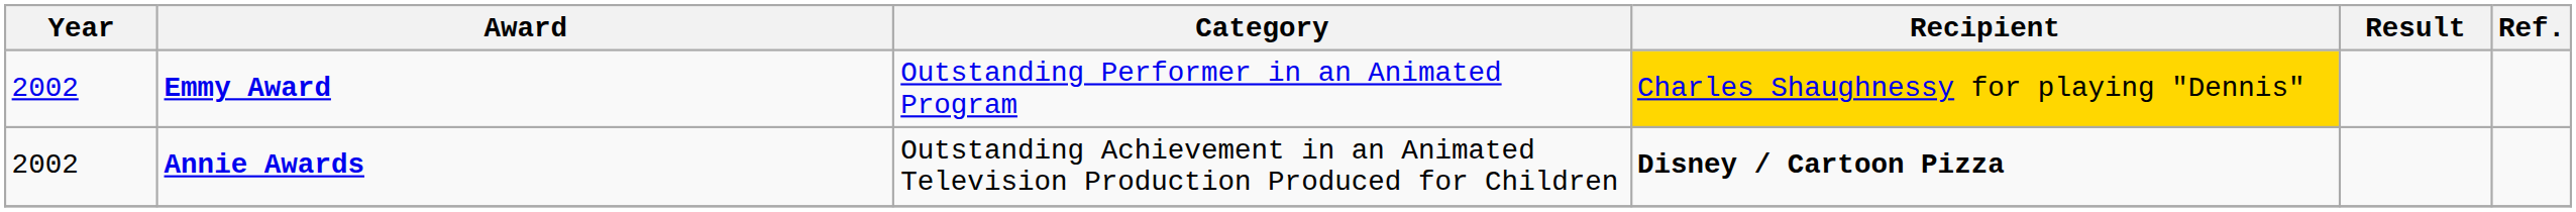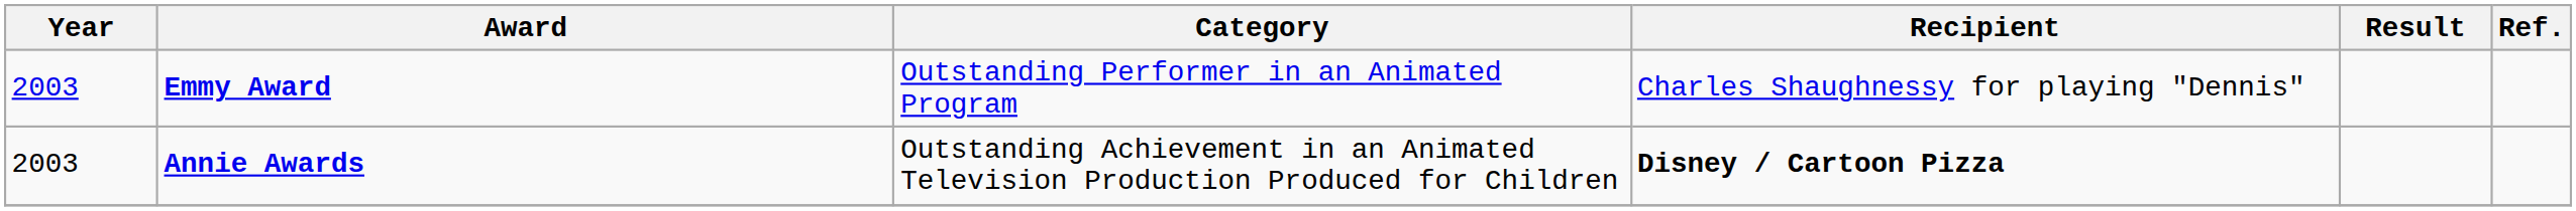Emmy Award | Year: 2002 -> 2003
Emmy Award | Recipient: gold background -> no background
Annie Awards | Year: 2002 -> 2003
